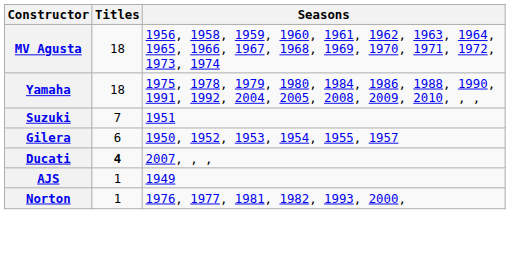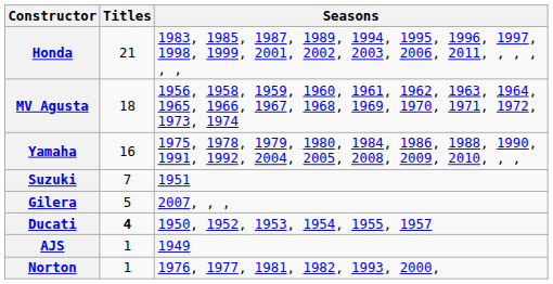+ row: Honda | 21 | 1983, 1985, 1987, 1989, 1994, 1995, 1996, 1997, 1998, 1999, 2001, 2002, 2003, 2006, 2011, , , , , ,
Yamaha | Titles: 18 -> 16
Gilera | Titles: 6 -> 5
Gilera | Seasons: 1950, 1952, 1953, 1954, 1955, 1957 -> 2007, , ,
Ducati | Seasons: 2007, , , -> 1950, 1952, 1953, 1954, 1955, 1957
